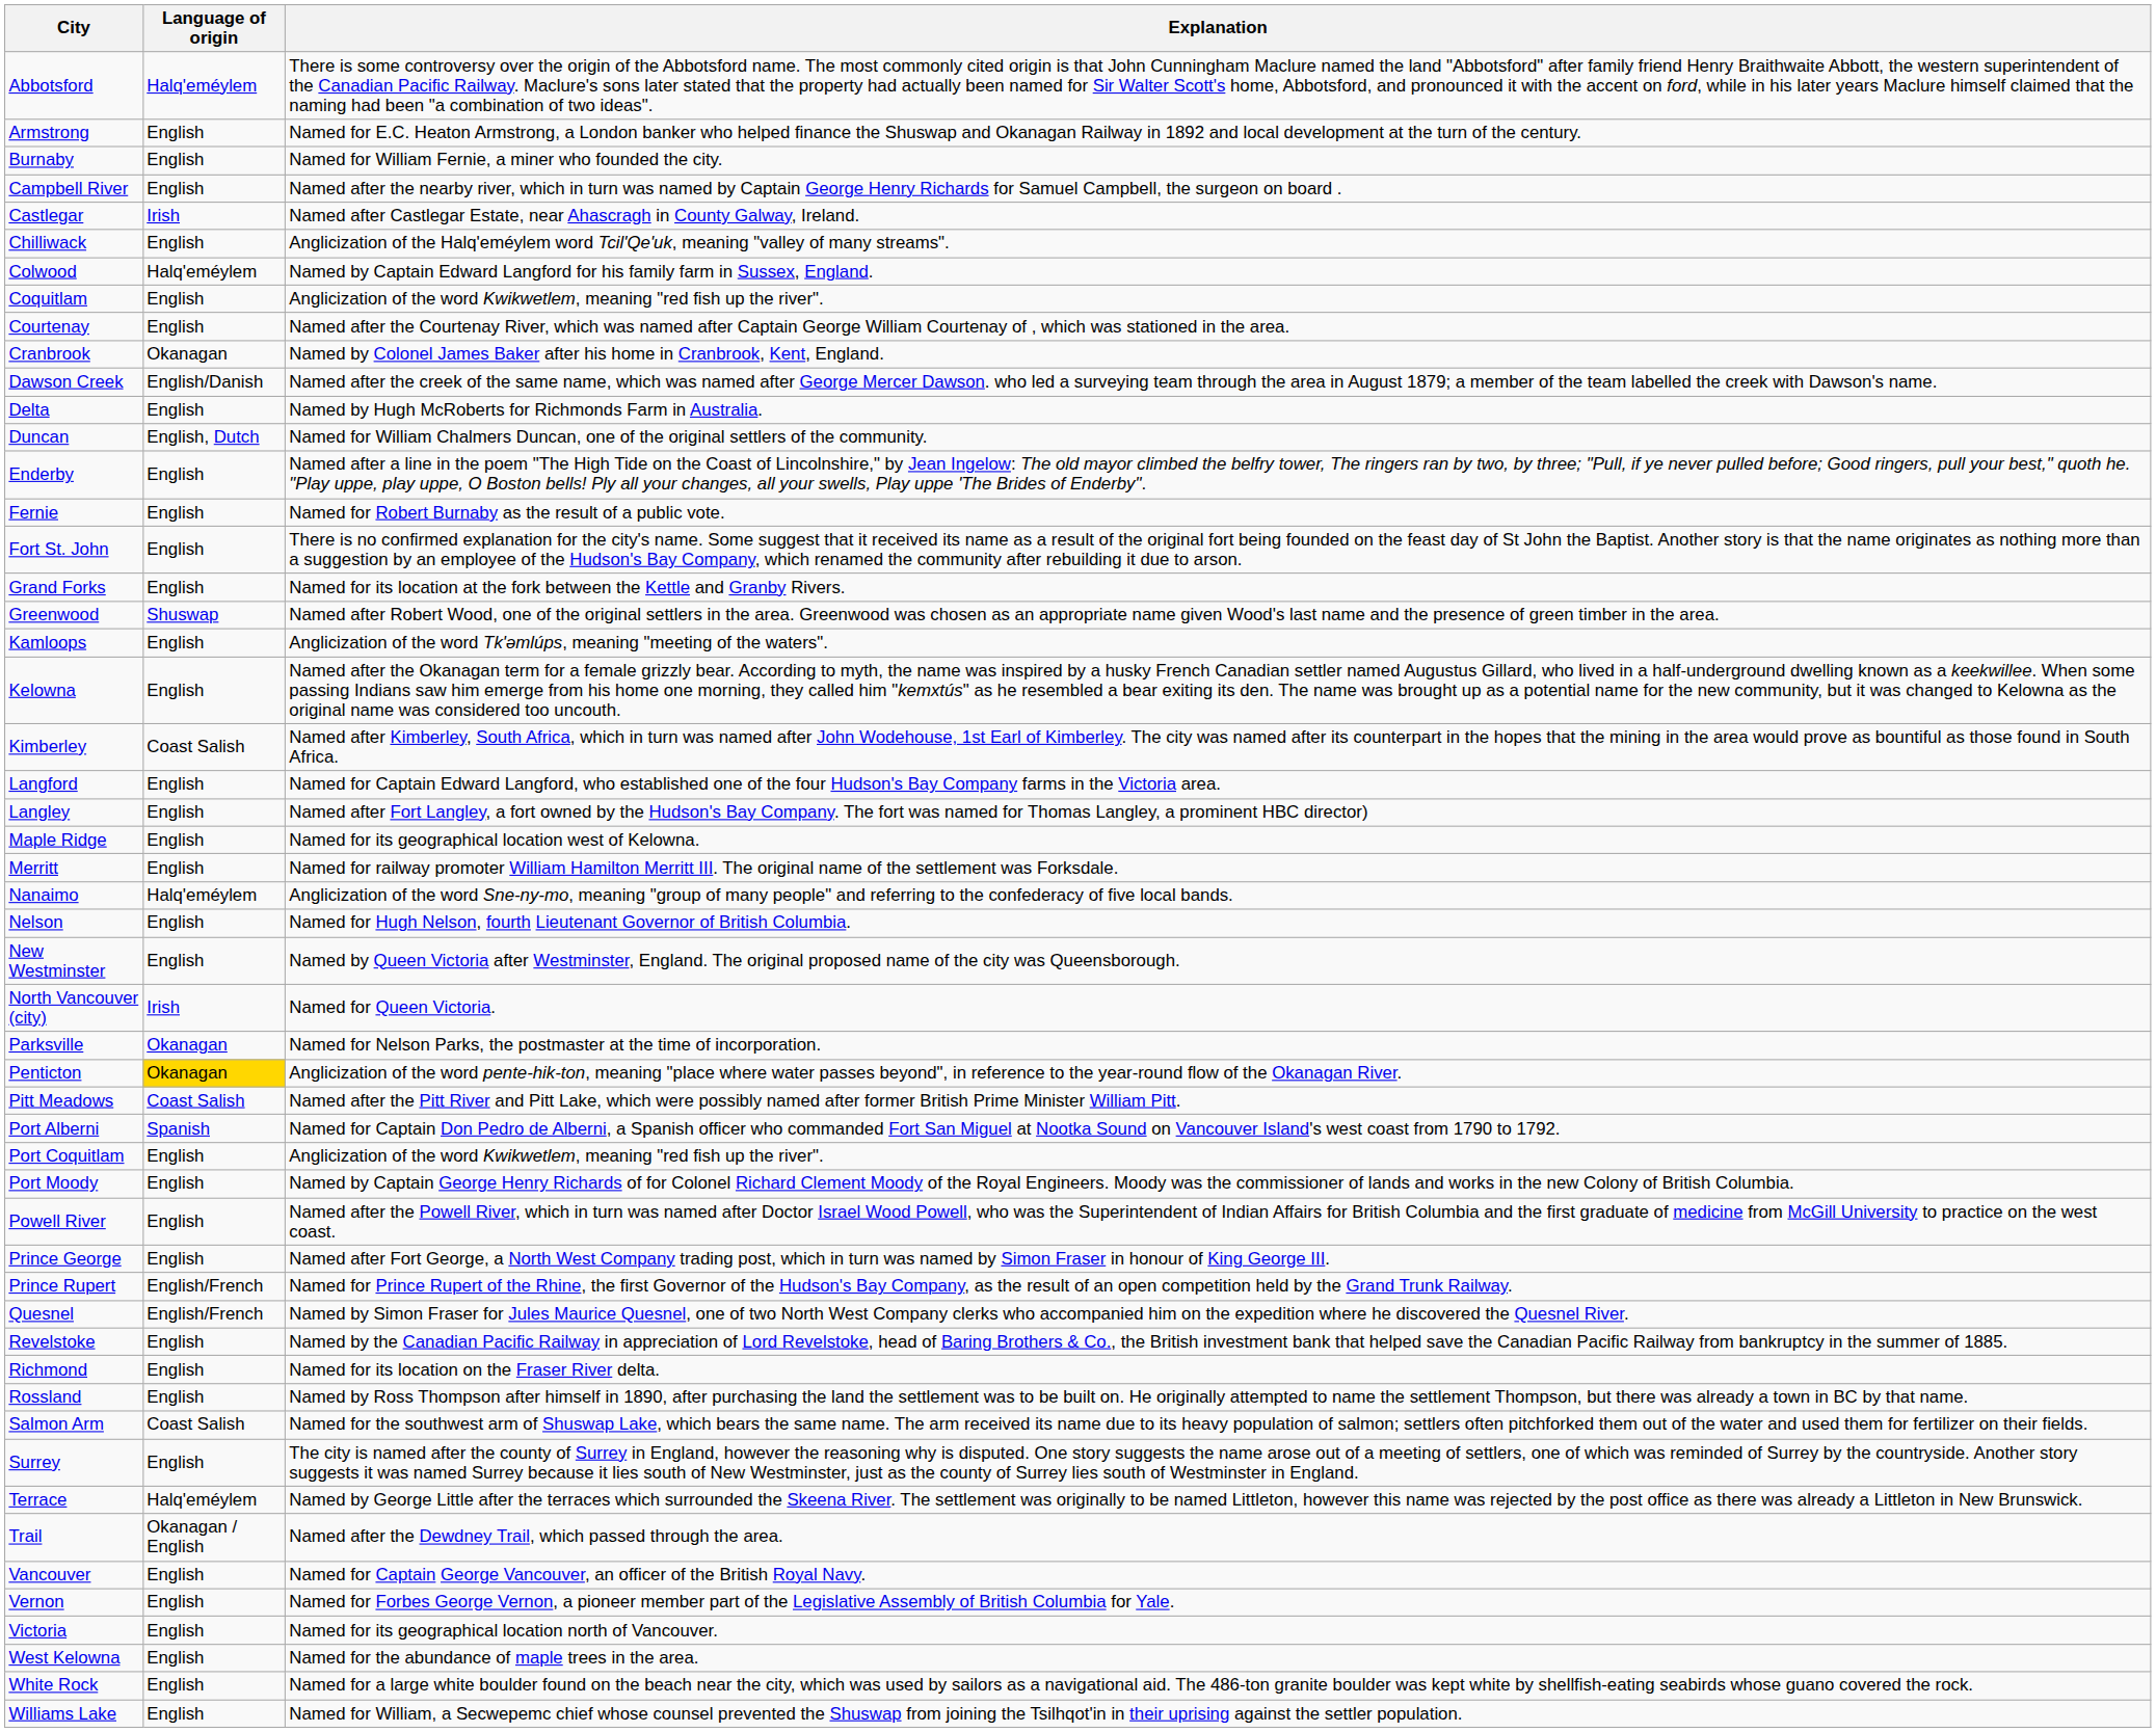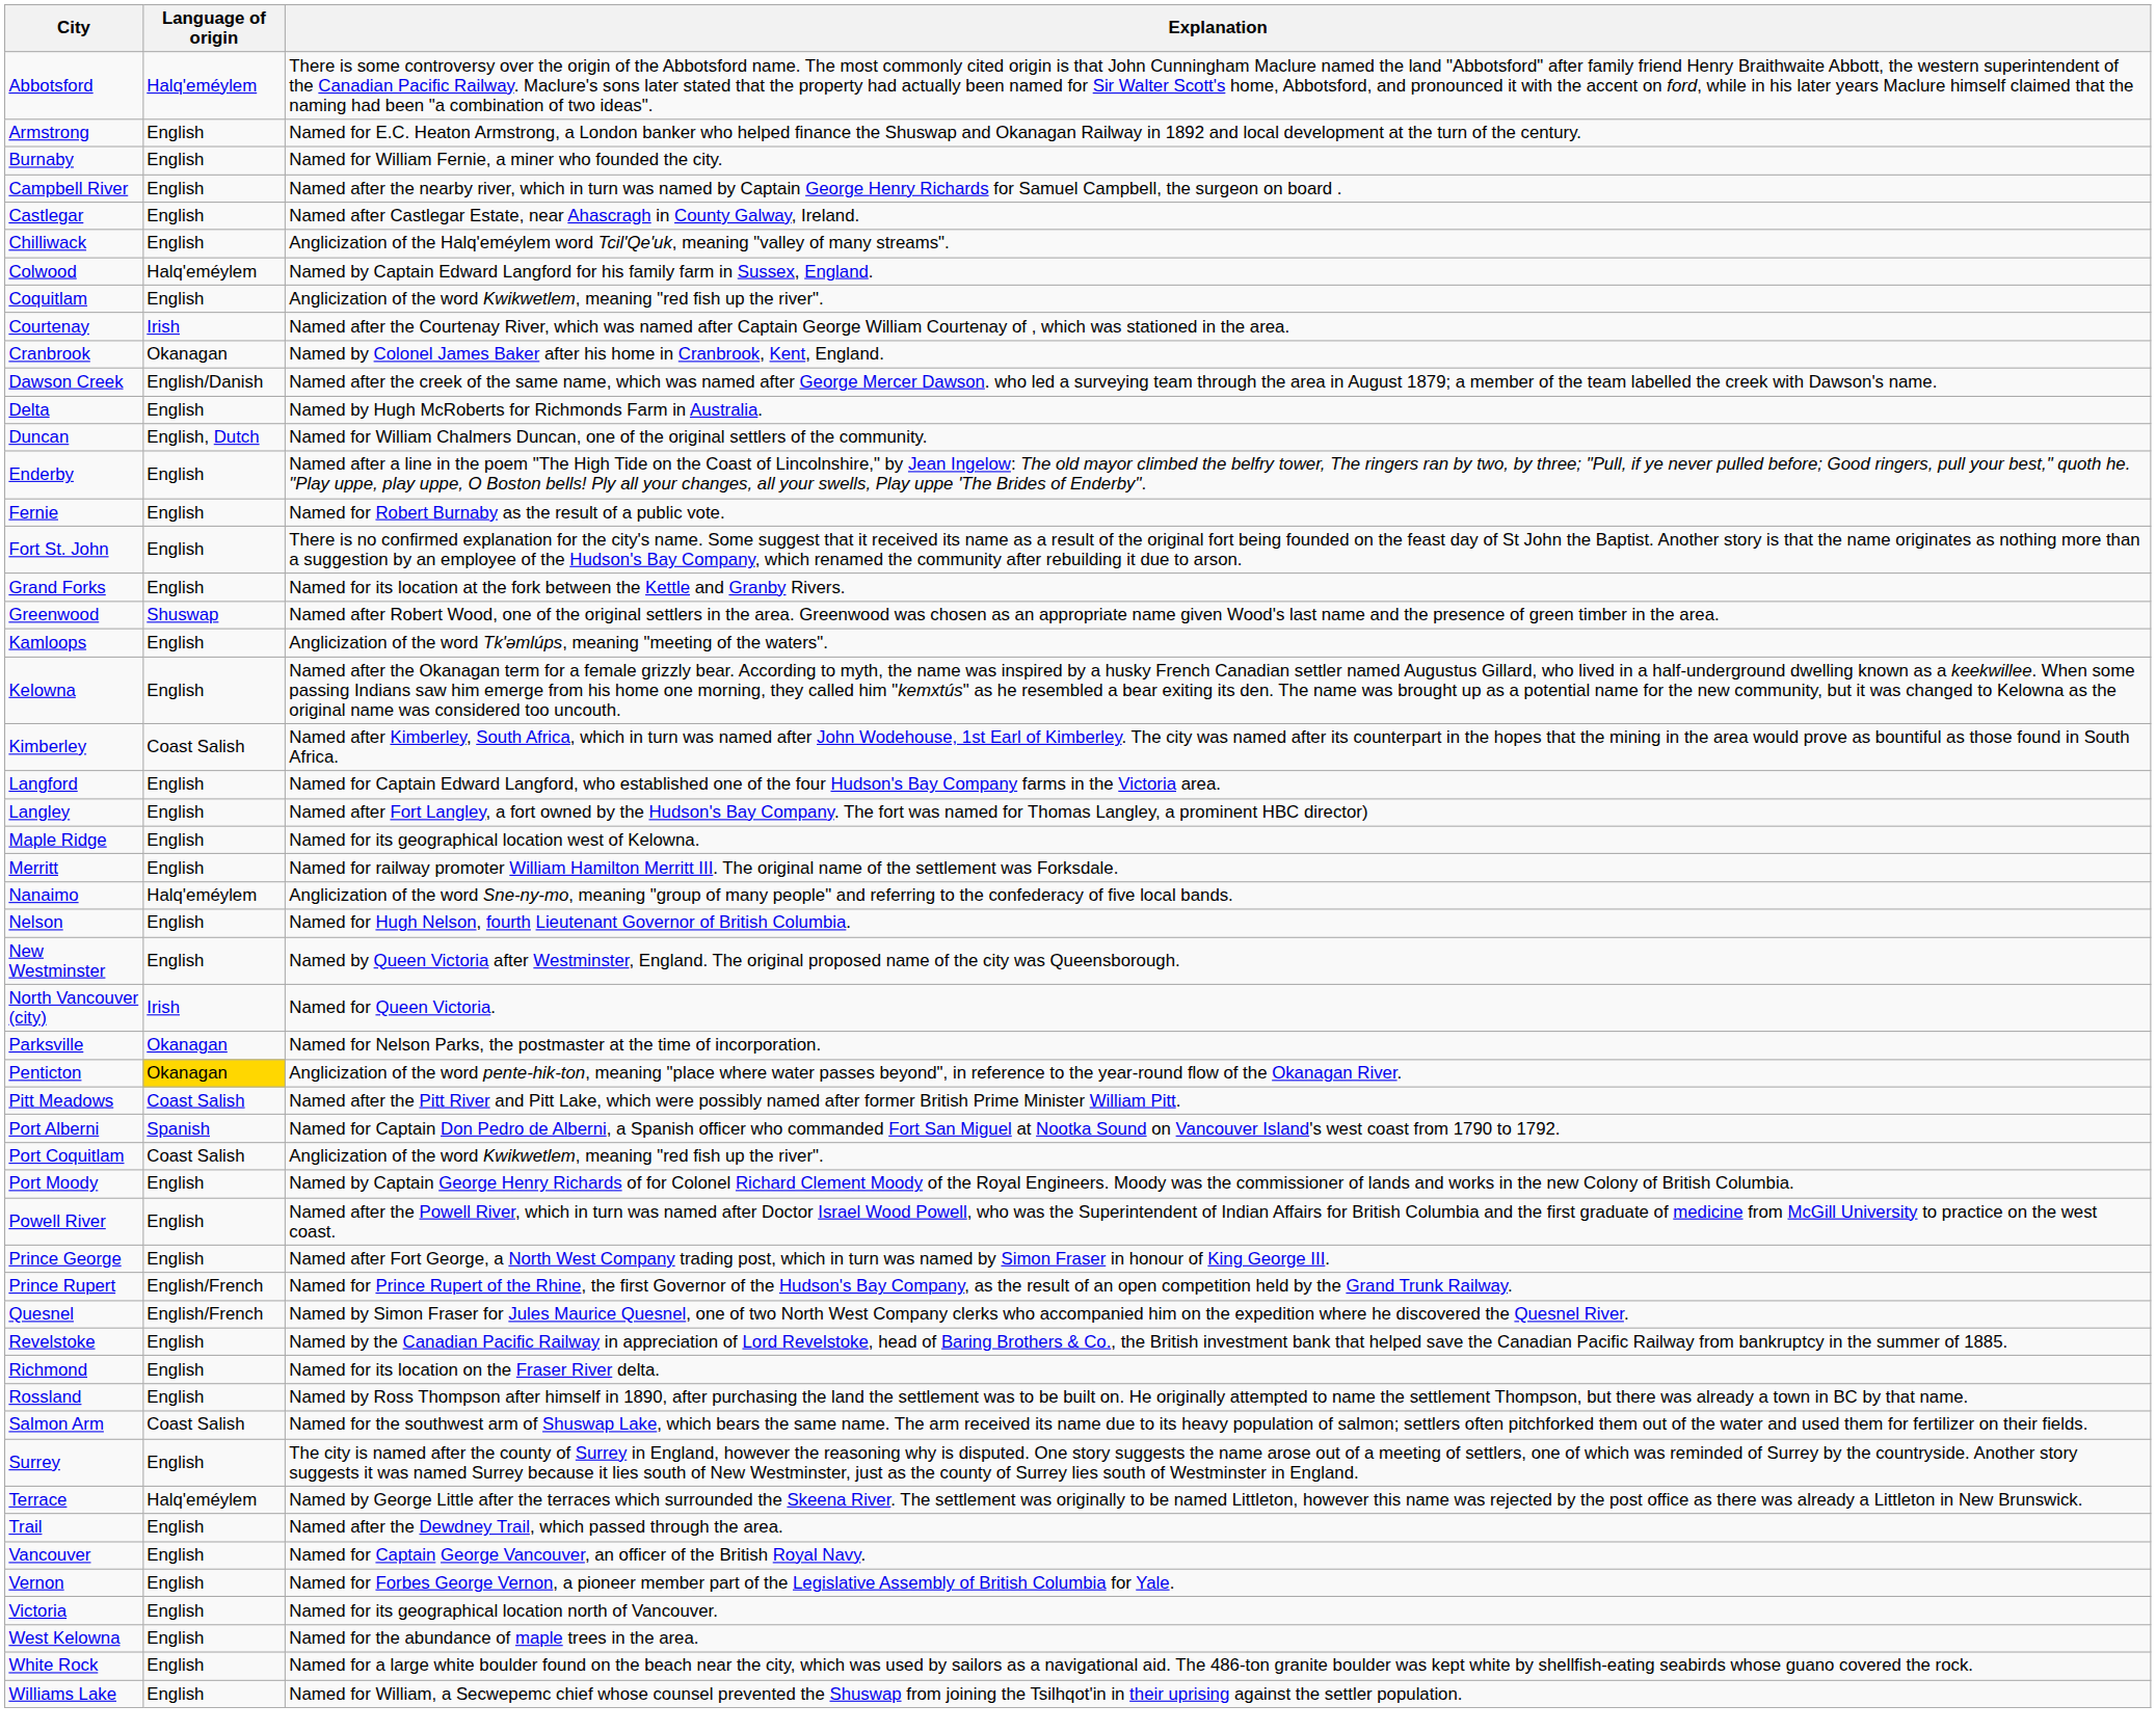Castlegar | Language of origin: Irish -> English
Courtenay | Language of origin: English -> Irish
Port Coquitlam | Language of origin: English -> Coast Salish
Trail | Language of origin: Okanagan / English -> English
